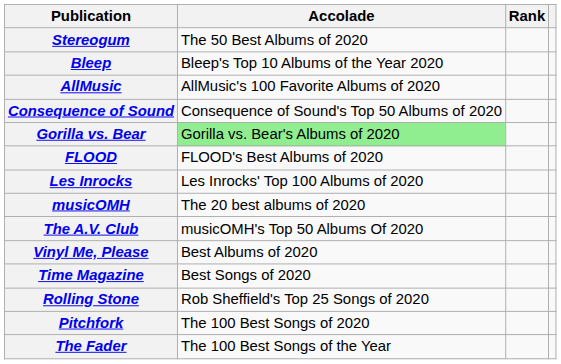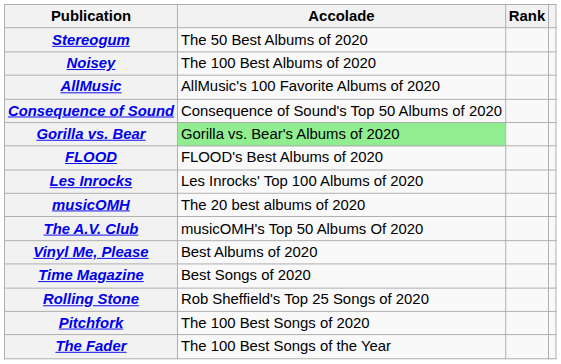- row: Bleep | Bleep's Top 10 Albums of the Year 2020
+ row: Noisey | The 100 Best Albums of 2020
